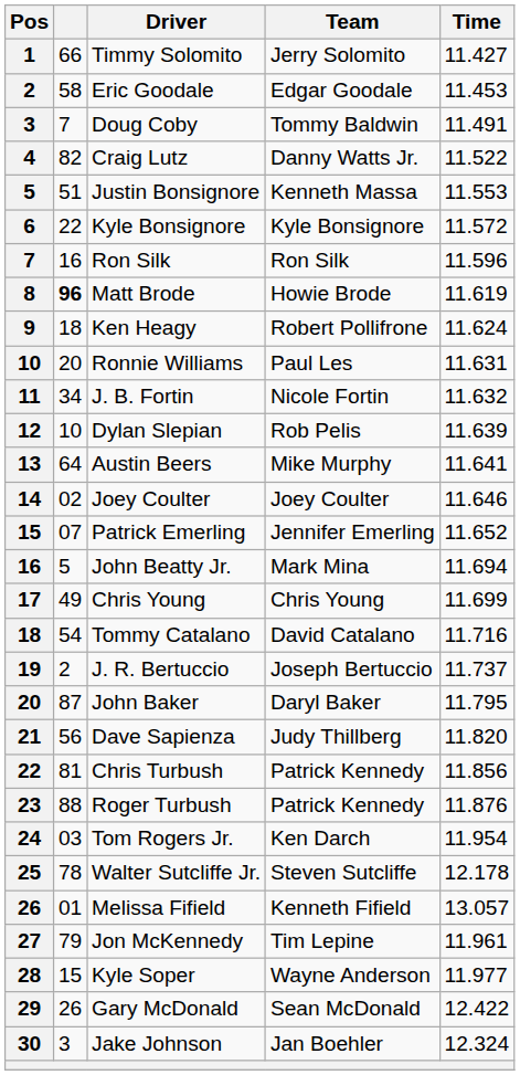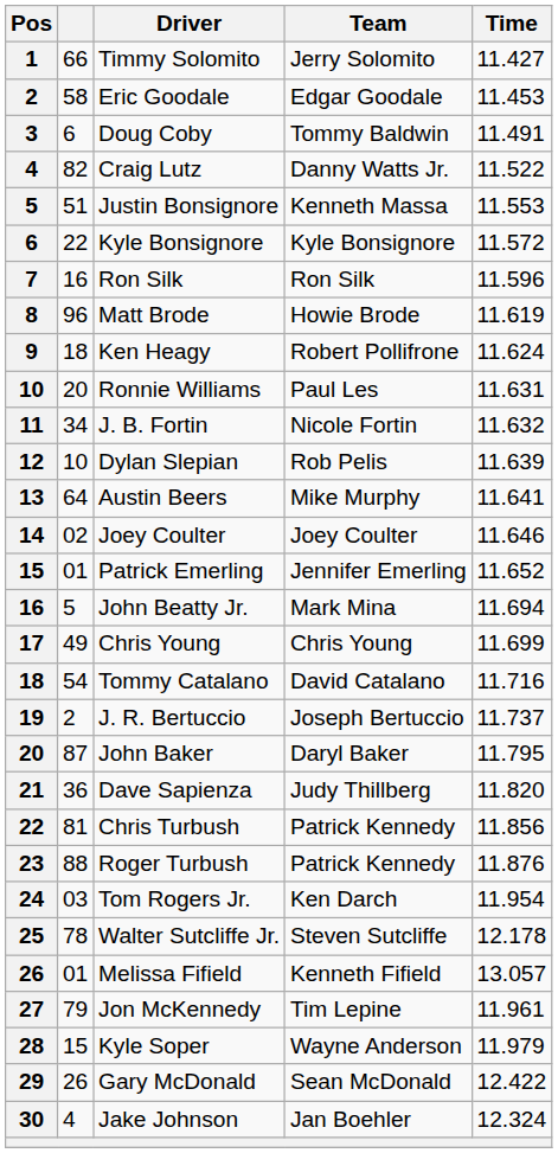Doug Coby | column 2: 7 -> 6
Matt Brode | column 2: bold -> normal
Patrick Emerling | column 2: 07 -> 01
Dave Sapienza | column 2: 56 -> 36
Kyle Soper | Time: 11.977 -> 11.979
Jake Johnson | column 2: 3 -> 4
